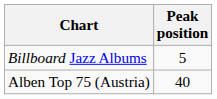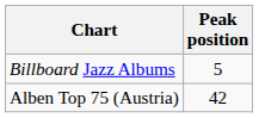Alben Top 75 (Austria) | Peak position: 40 -> 42
